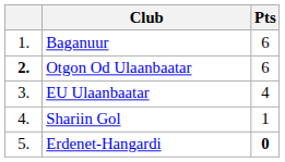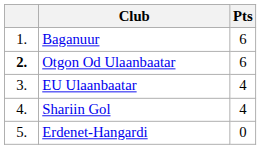Shariin Gol | Pts: 1 -> 4
Erdenet-Hangardi | Pts: bold -> normal
